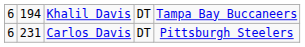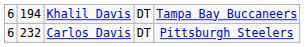Carlos Davis | column 2: 231 -> 232
